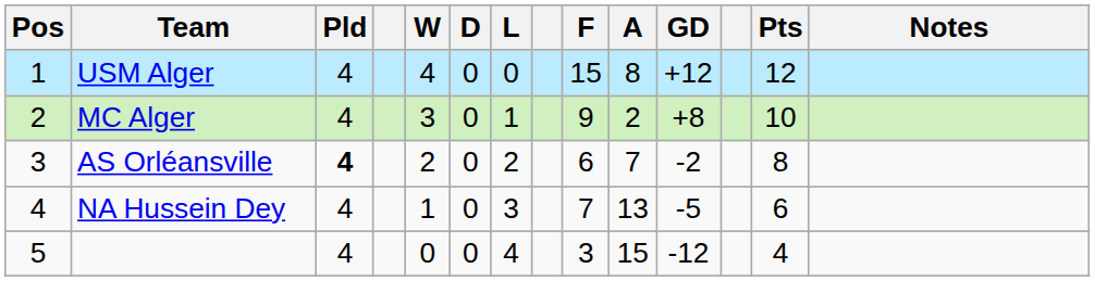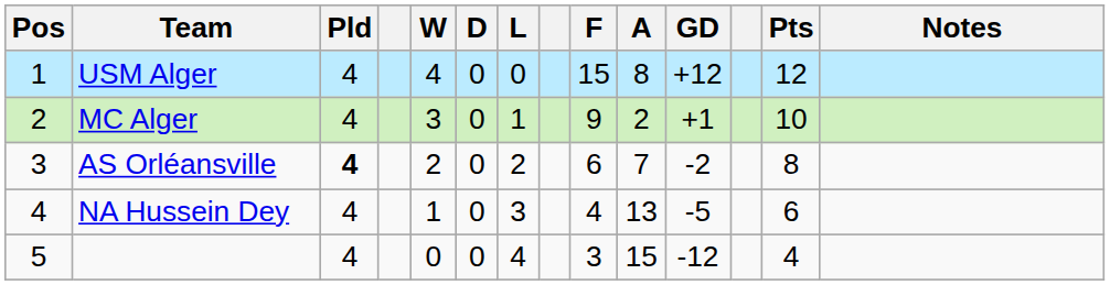MC Alger | GD: +8 -> +1
NA Hussein Dey | F: 7 -> 4
